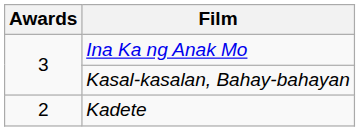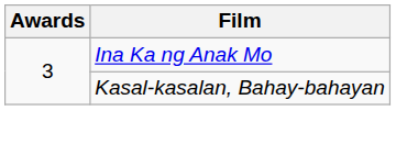- row: 2 | Kadete
